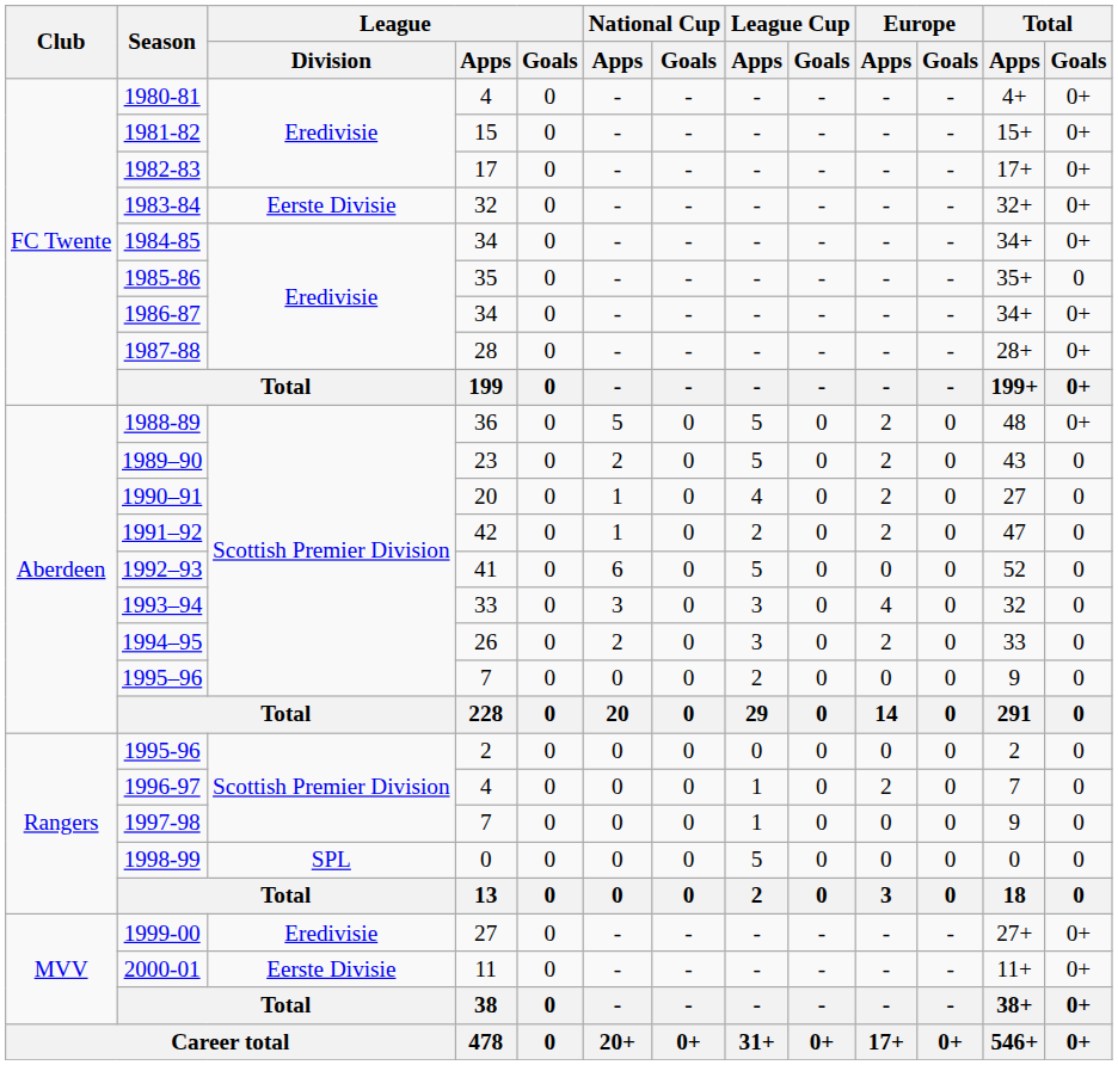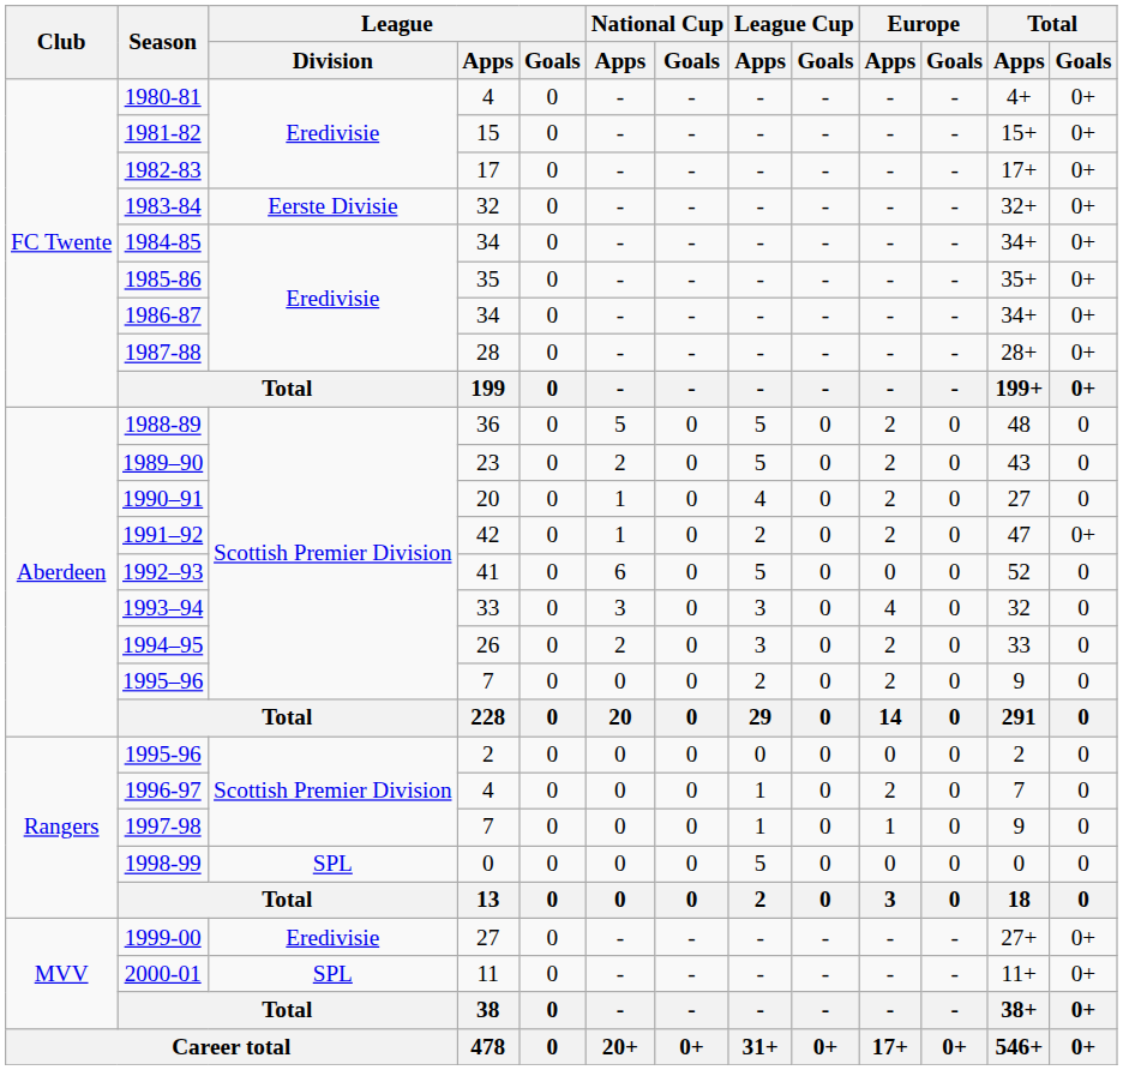1985-86 | Total / Goals: 0 -> 0+
1988-89 | Total / Goals: 0+ -> 0
1991–92 | Total / Goals: 0 -> 0+
1995–96 | Europe / Apps: 0 -> 2
1997-98 | Europe / Apps: 0 -> 1
2000-01 | League / Division: Eerste Divisie -> SPL
